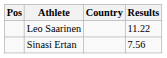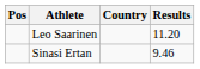Leo Saarinen | Results: 11.22 -> 11.20
Sinasi Ertan | Results: 7.56 -> 9.46
